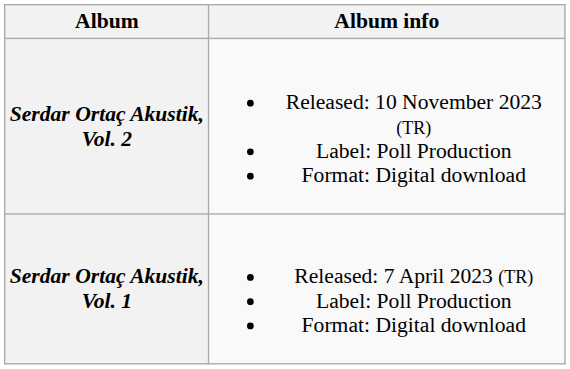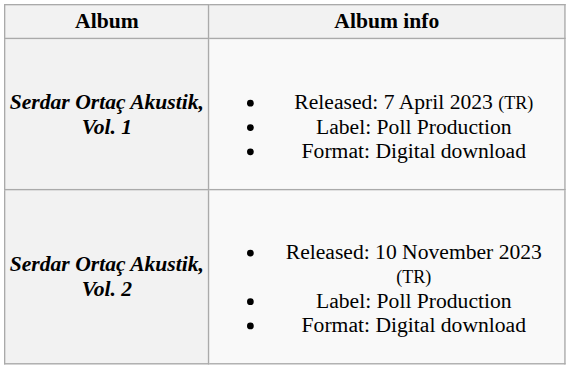rows swapped: Serdar Ortaç Akustik, Vol. 1 <-> Serdar Ortaç Akustik, Vol. 2
